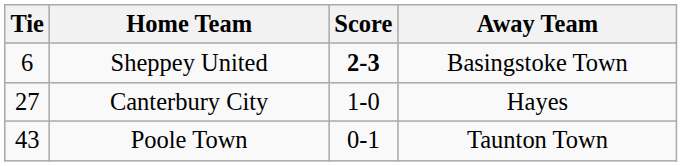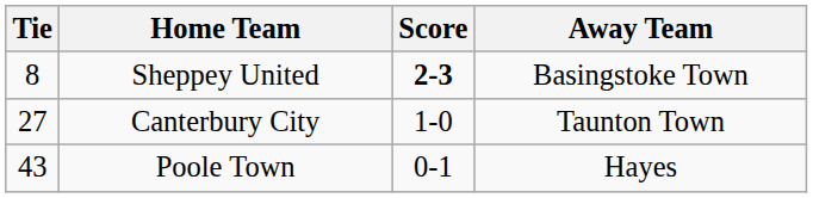Sheppey United | Tie: 6 -> 8
Canterbury City | Away Team: Hayes -> Taunton Town
Poole Town | Away Team: Taunton Town -> Hayes
